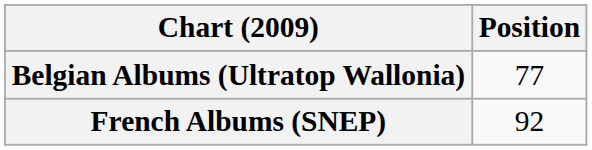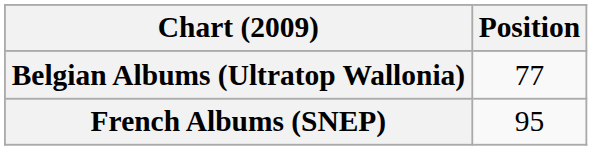French Albums (SNEP) | Position: 92 -> 95
